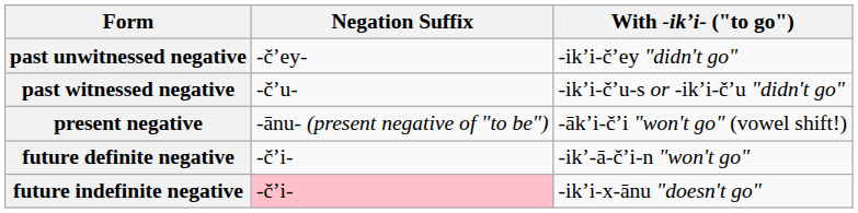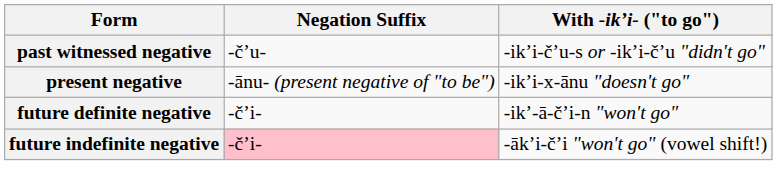- row: past unwitnessed negative | -čʼey- | -ikʼi-čʼey "didn't go"
present negative | With -ikʼi- ("to go"): -ākʼi-čʼi "won't go" (vowel shift!) -> -ikʼi-x-ānu "doesn't go"
future indefinite negative | With -ikʼi- ("to go"): -ikʼi-x-ānu "doesn't go" -> -ākʼi-čʼi "won't go" (vowel shift!)
